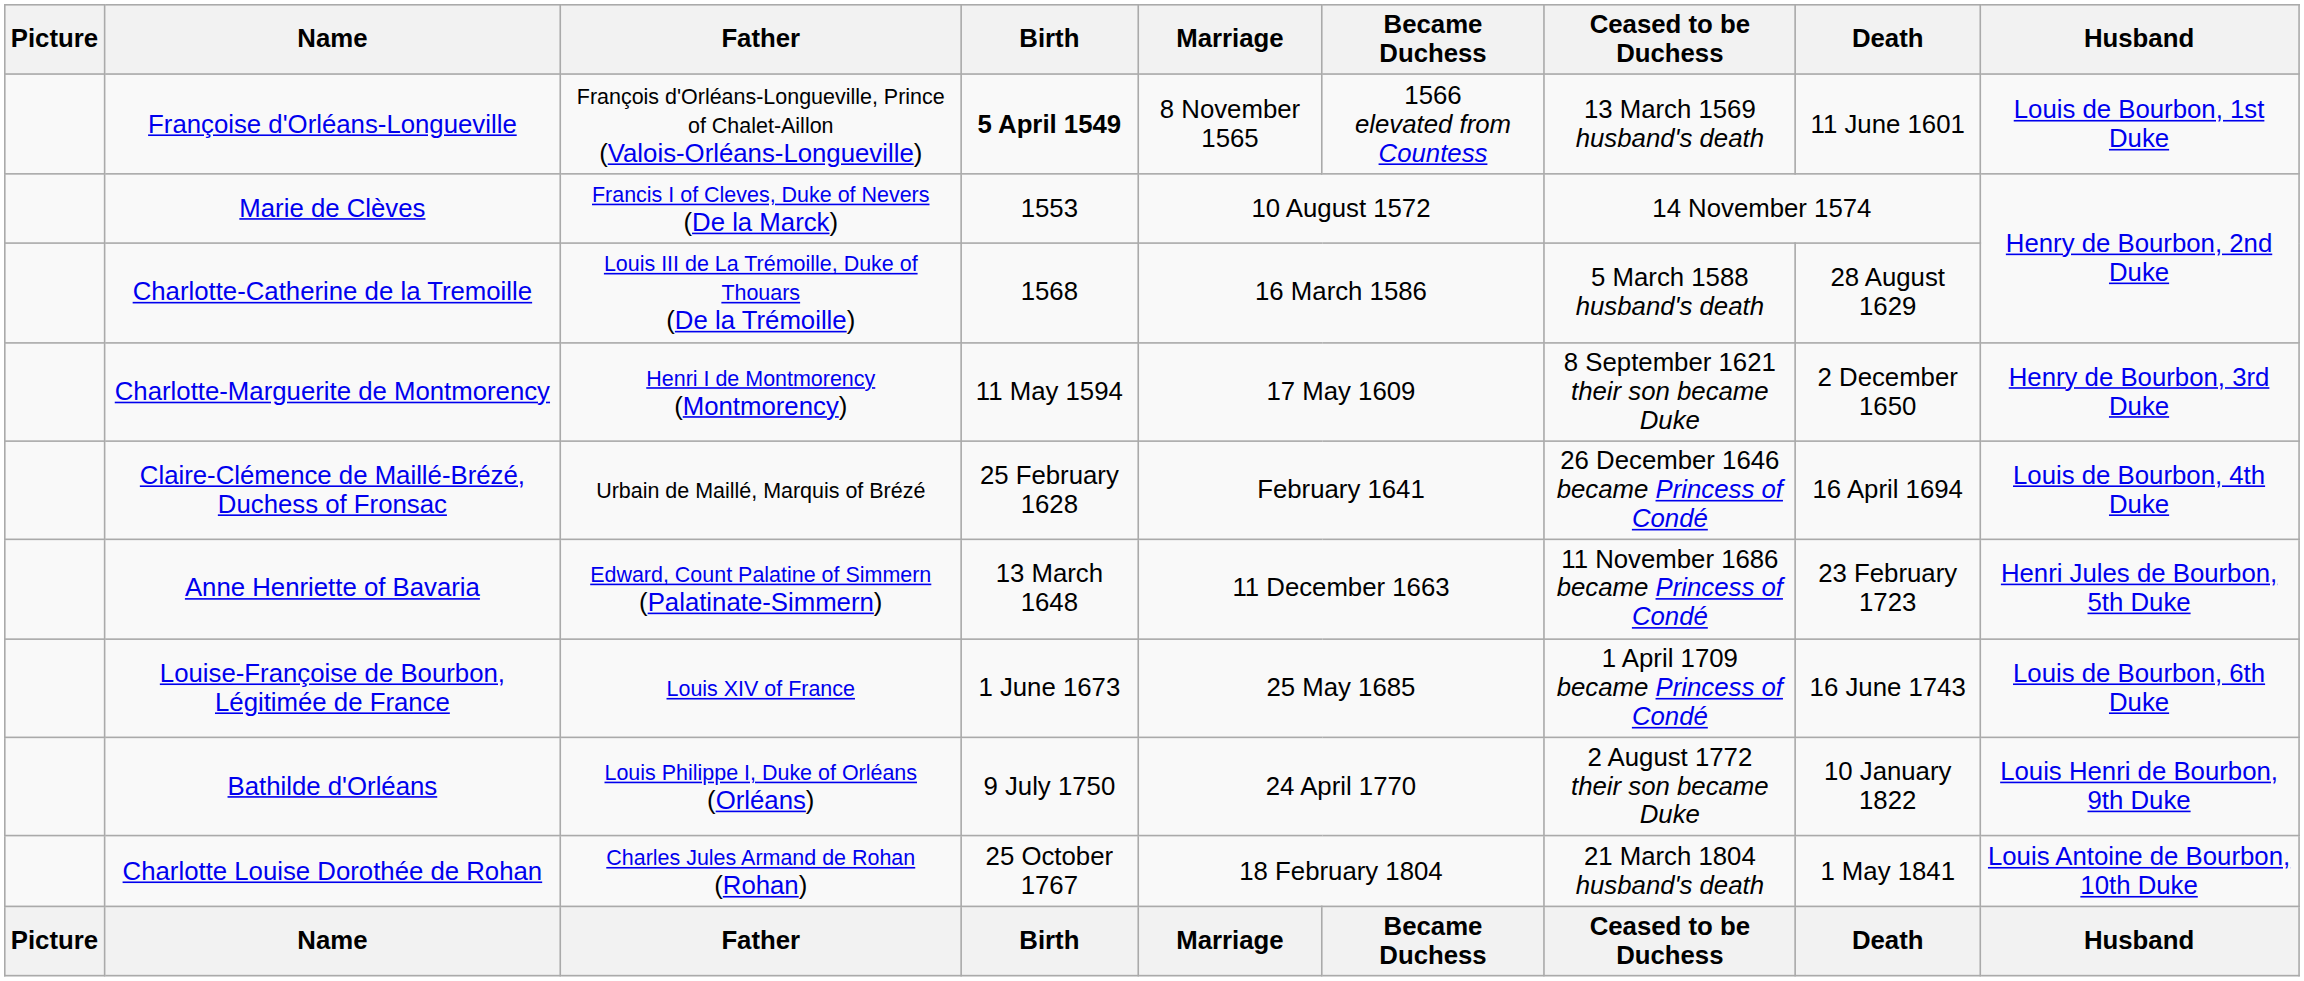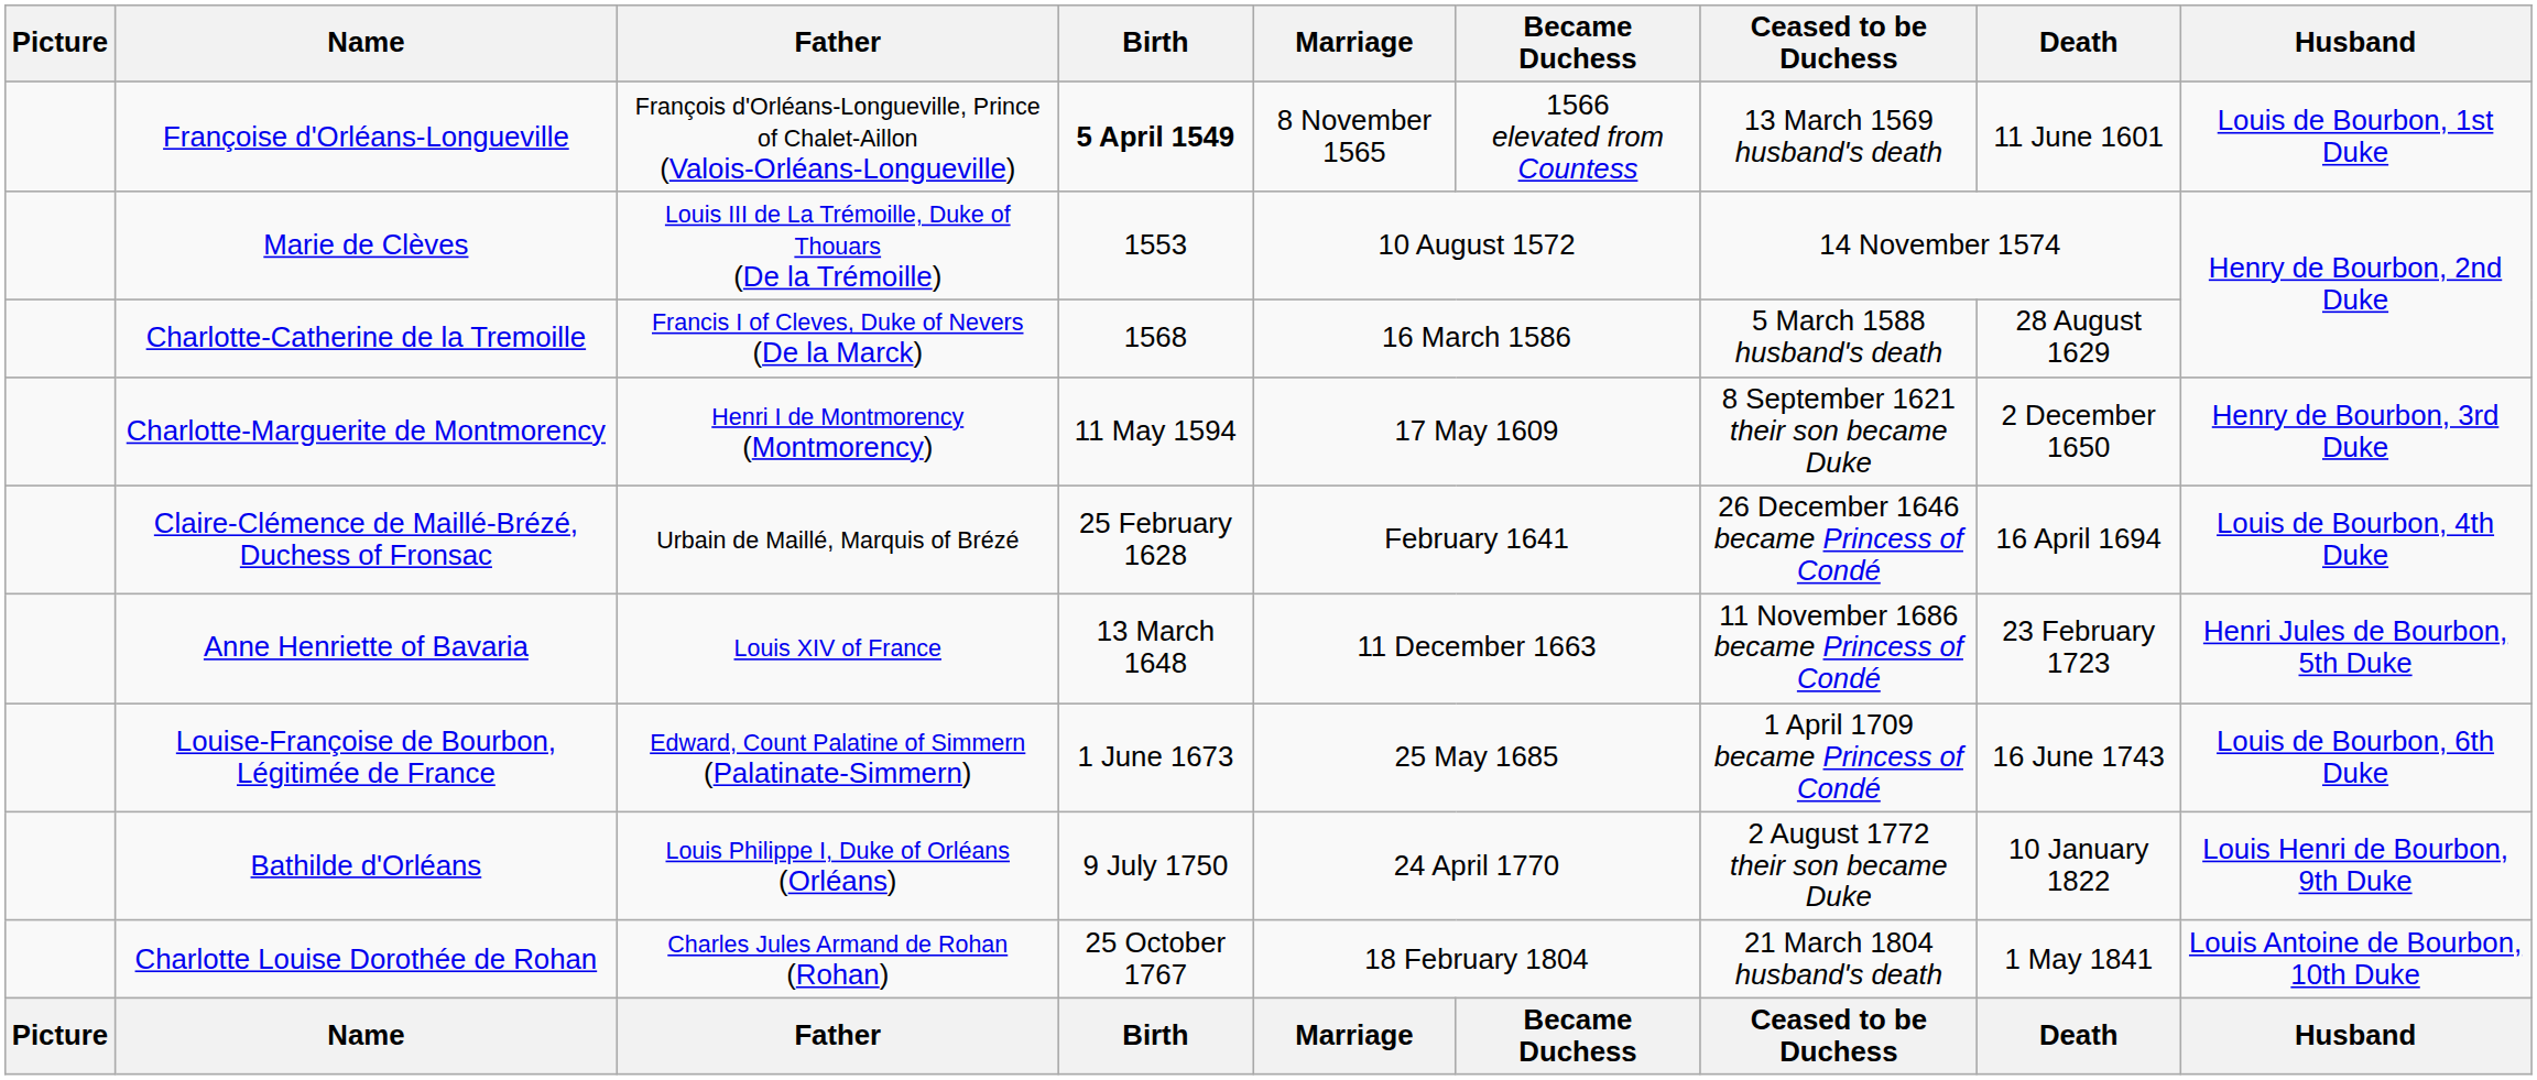Marie de Clèves | Father: Francis I of Cleves, Duke of Nevers (De la Marck) -> Louis III de La Trémoille, Duke of Thouars (De la Trémoille)
Charlotte-Catherine de la Tremoille | Father: Louis III de La Trémoille, Duke of Thouars (De la Trémoille) -> Francis I of Cleves, Duke of Nevers (De la Marck)
Anne Henriette of Bavaria | Father: Edward, Count Palatine of Simmern (Palatinate-Simmern) -> Louis XIV of France
Louise-Françoise de Bourbon, Légitimée de France | Father: Louis XIV of France -> Edward, Count Palatine of Simmern (Palatinate-Simmern)
